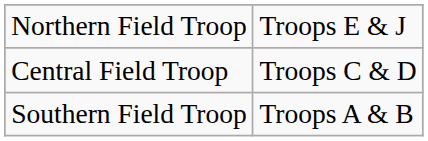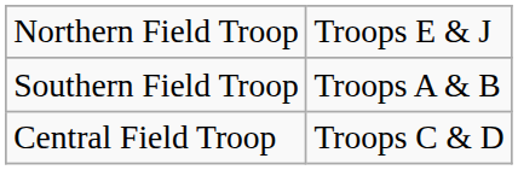rows swapped: Central Field Troop <-> Southern Field Troop
